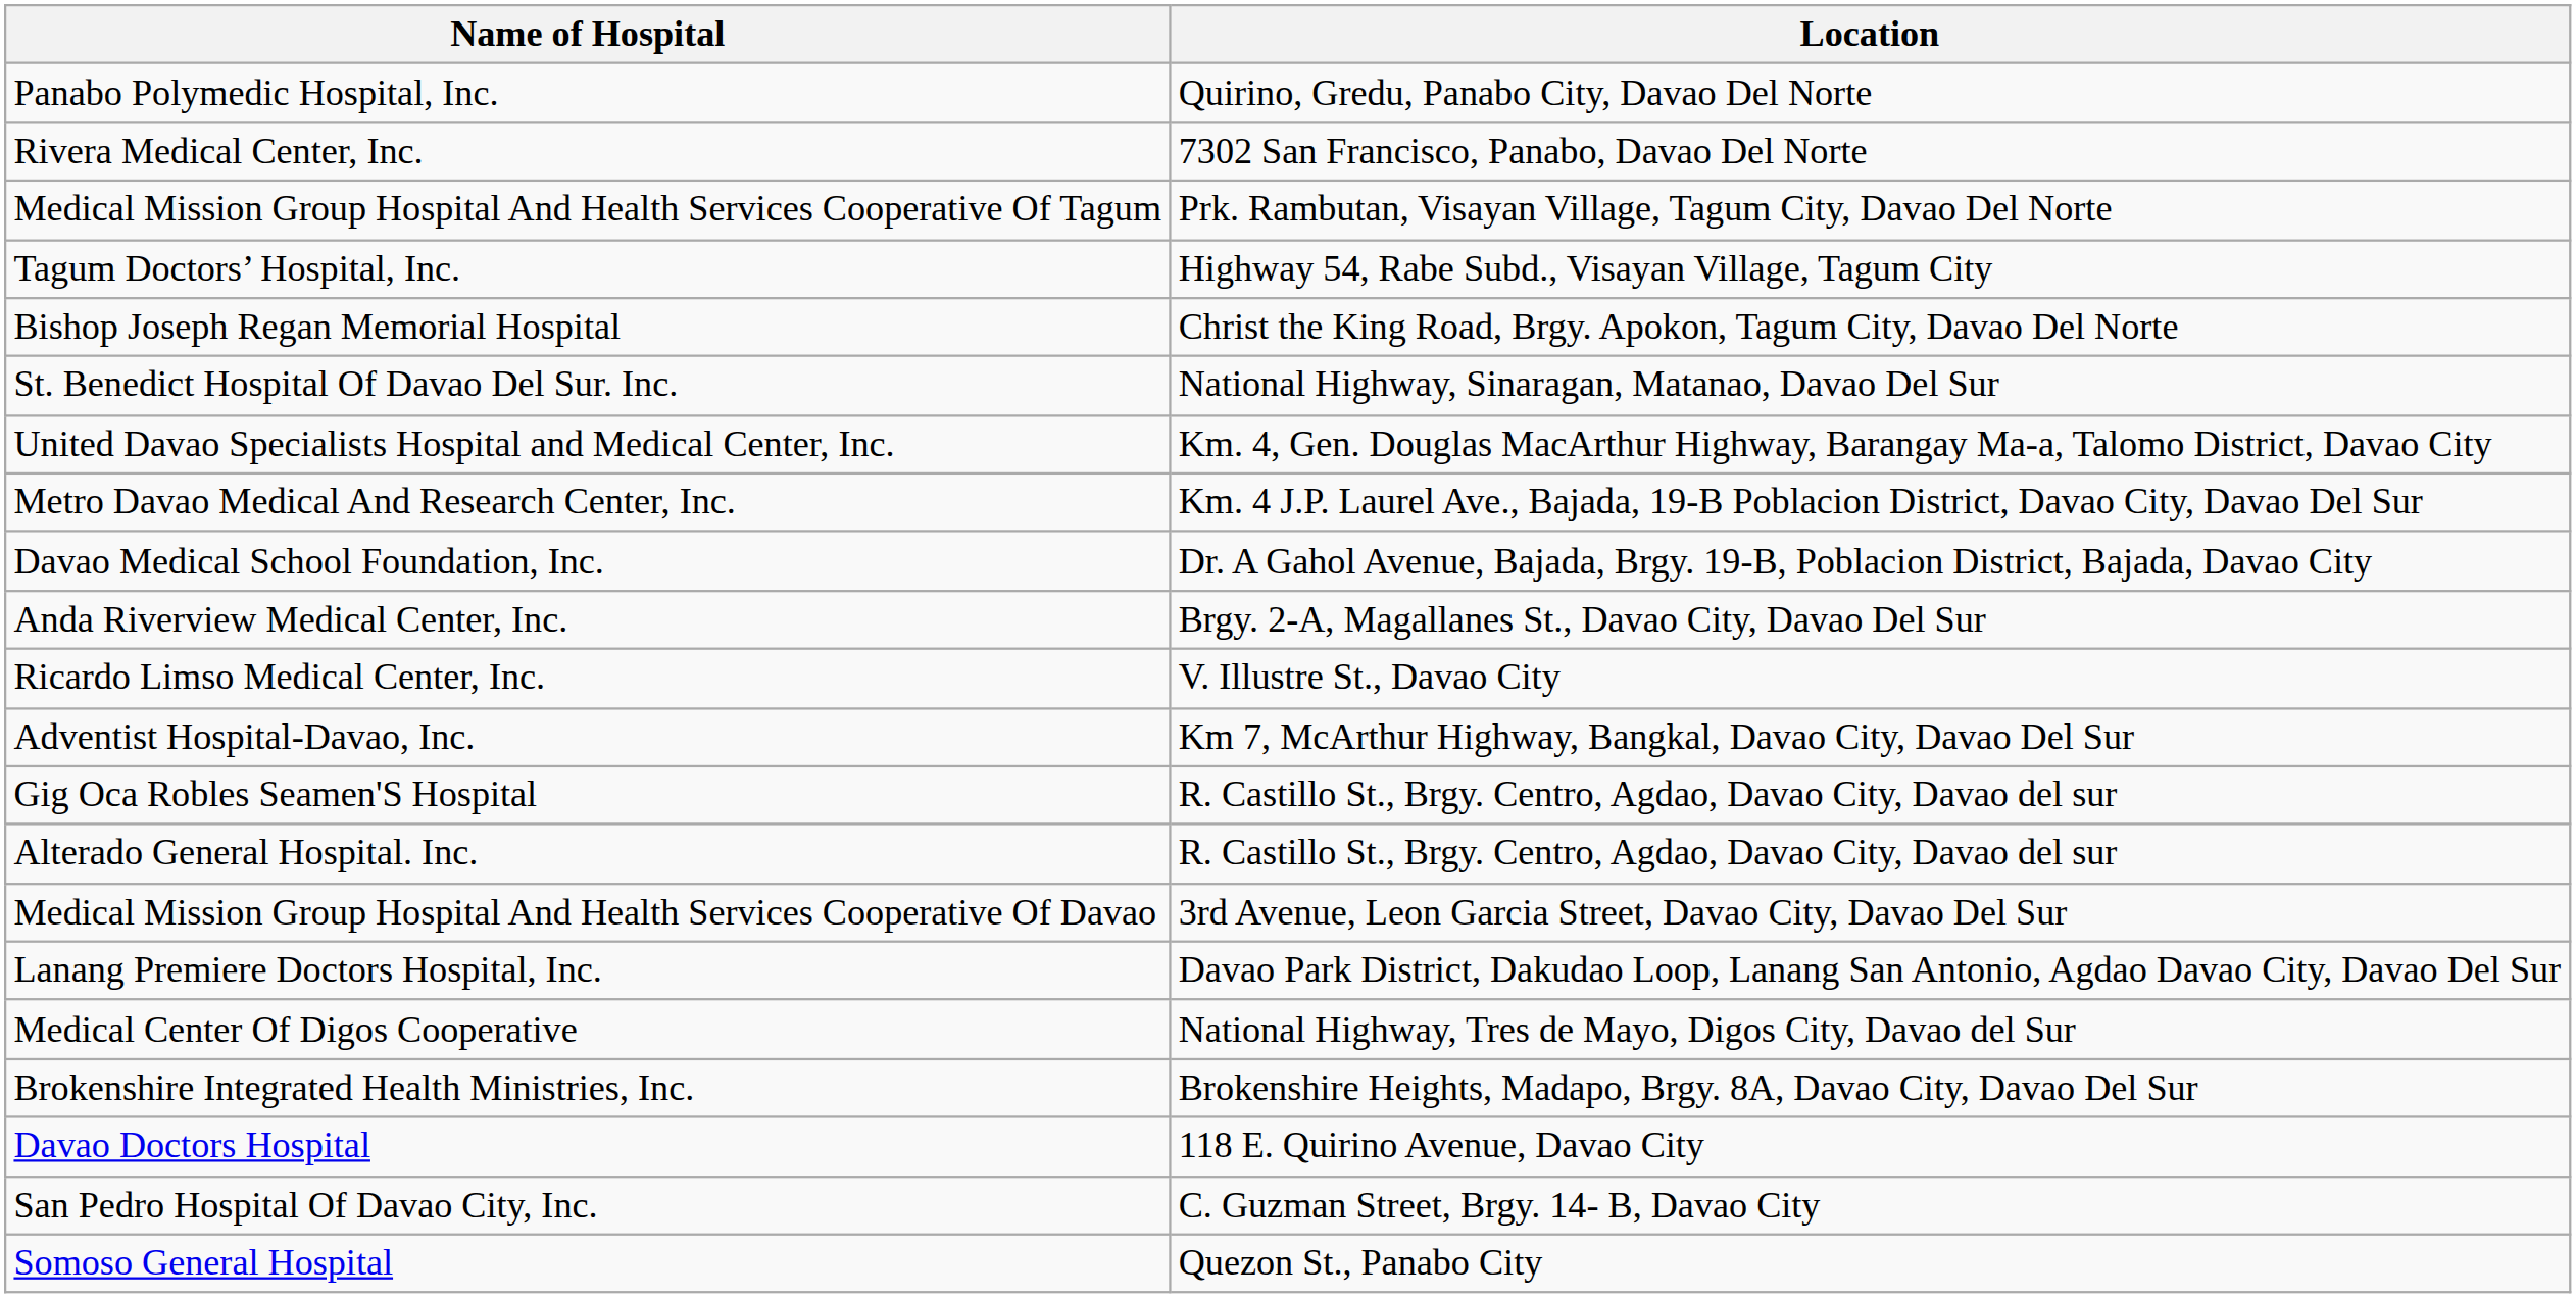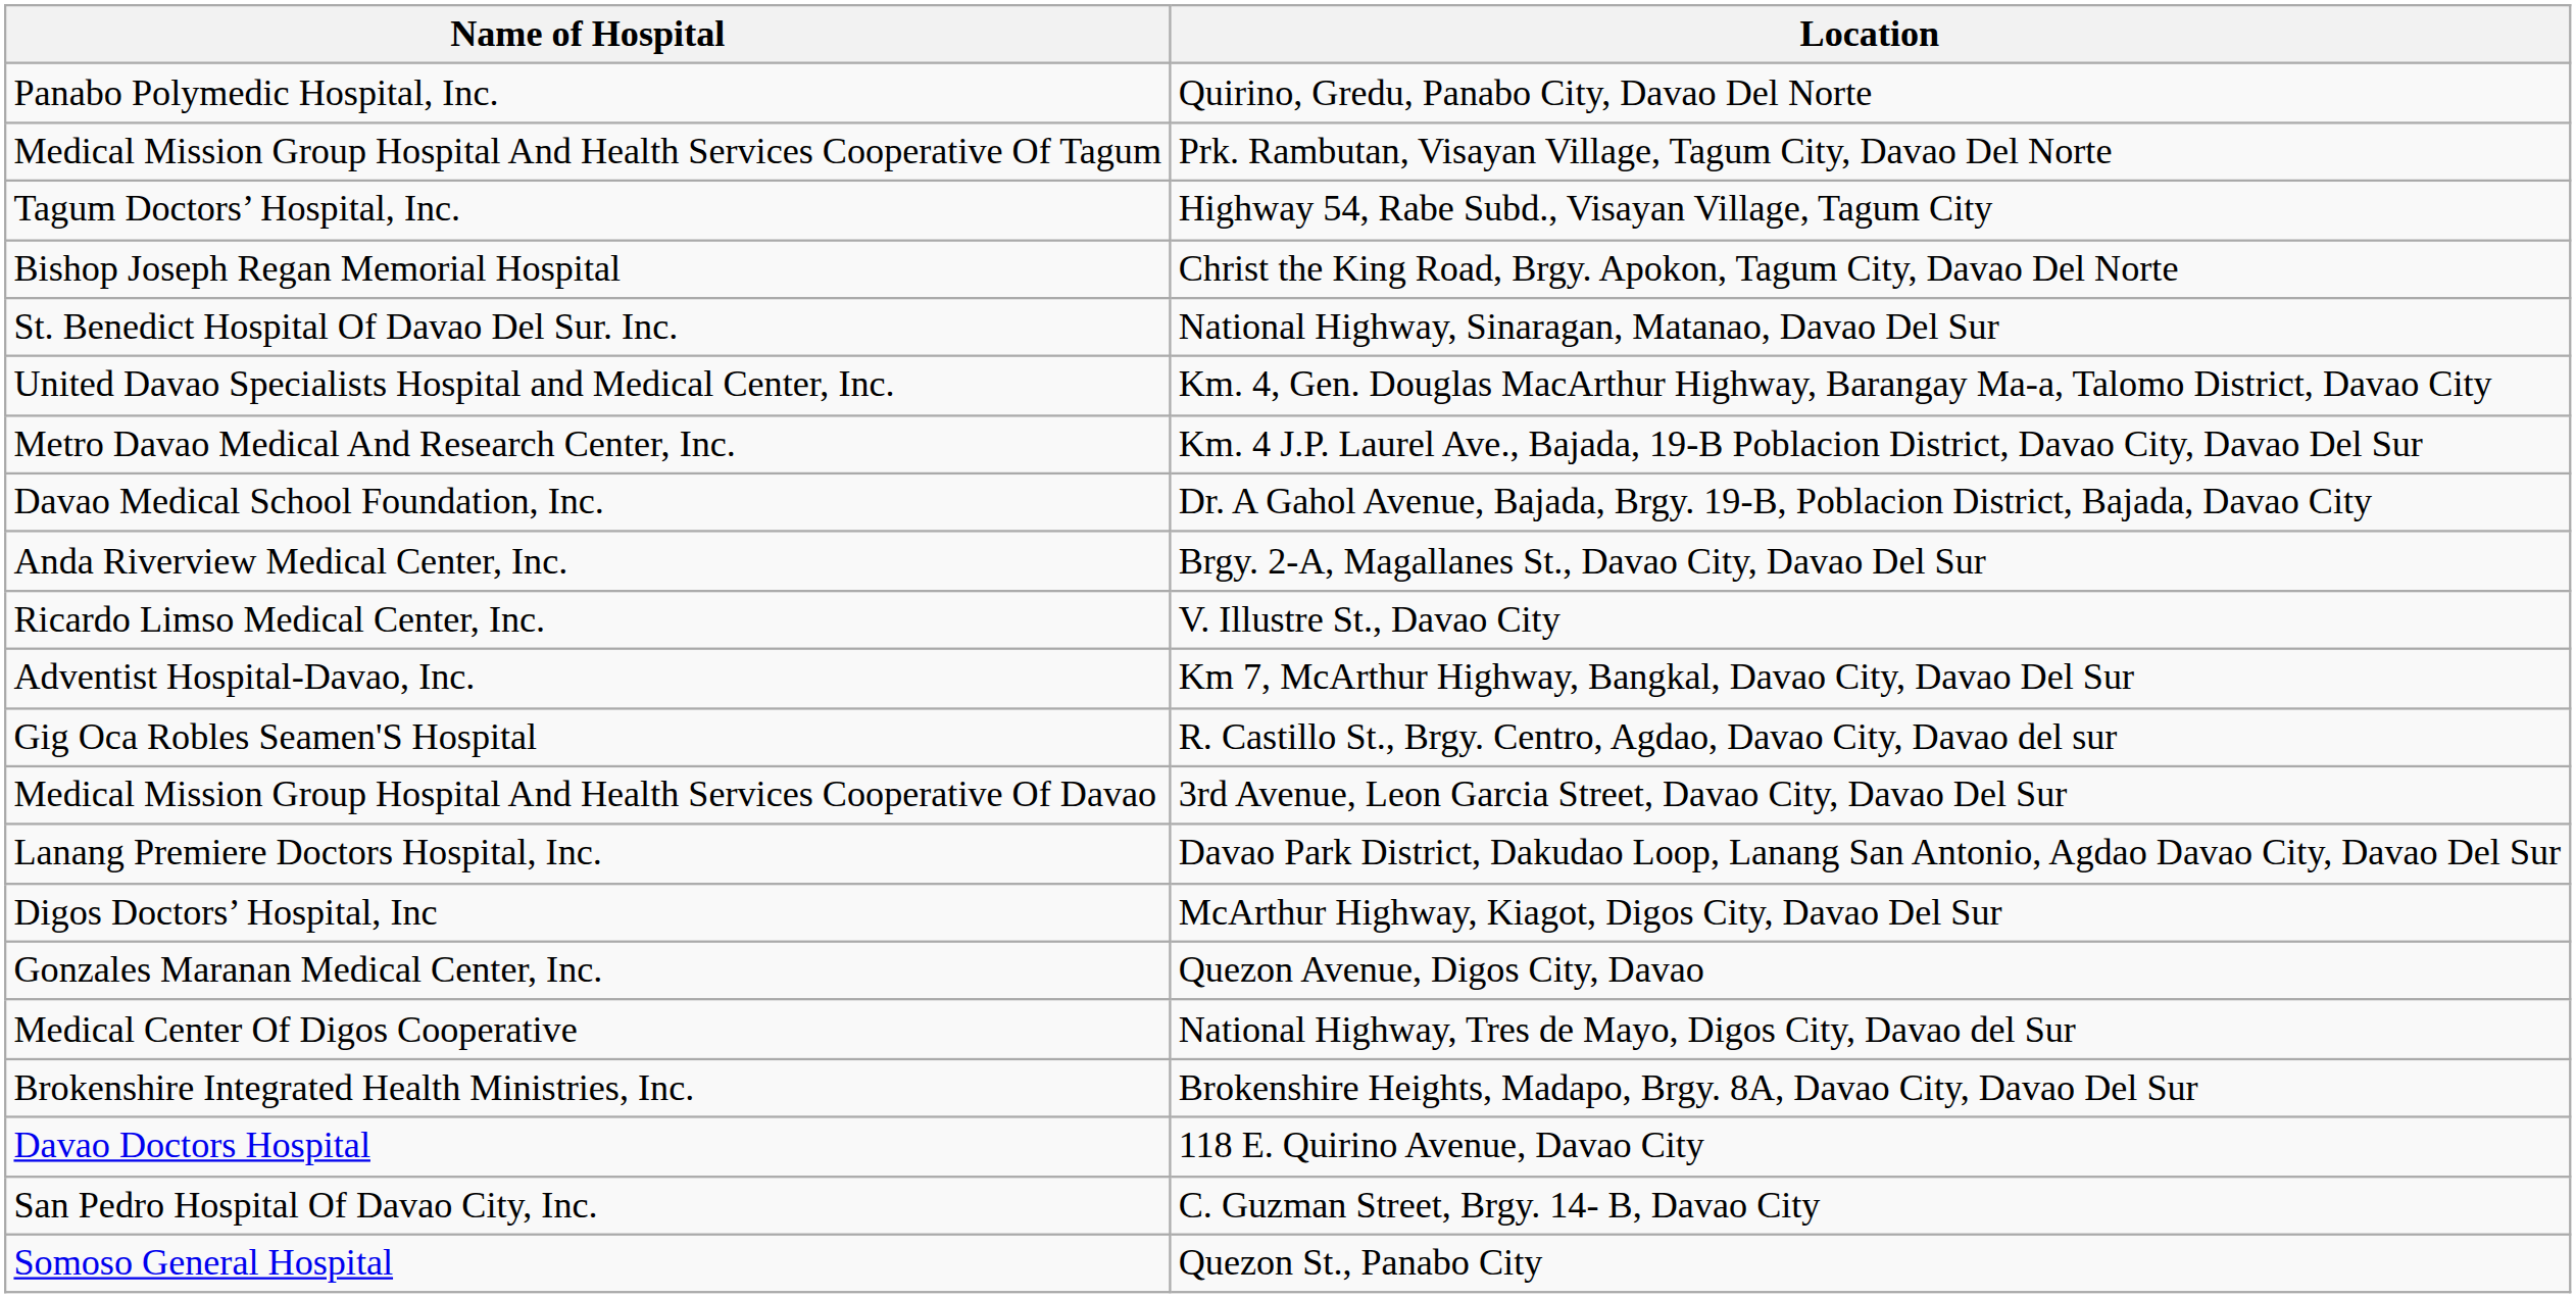- row: Rivera Medical Center, Inc. | 7302 San Francisco, Panabo, Davao Del Norte
- row: Alterado General Hospital. Inc. | R. Castillo St., Brgy. Centro, Agdao, Davao City, Davao del sur
+ row: Digos Doctors’ Hospital, Inc | McArthur Highway, Kiagot, Digos City, Davao Del Sur
+ row: Gonzales Maranan Medical Center, Inc. | Quezon Avenue, Digos City, Davao
